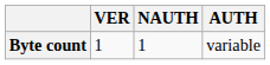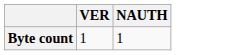- column: AUTH | variable
